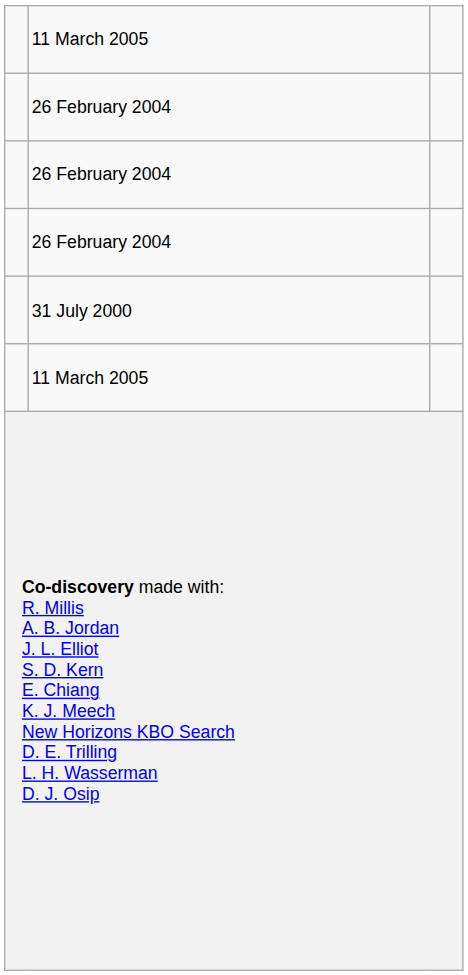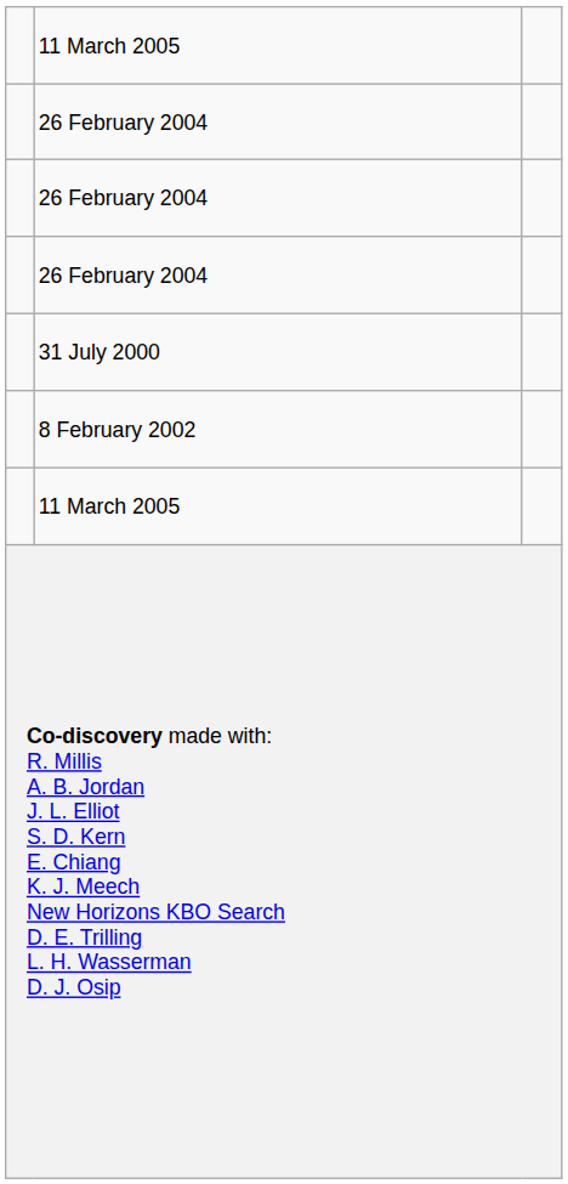+ row: 8 February 2002
